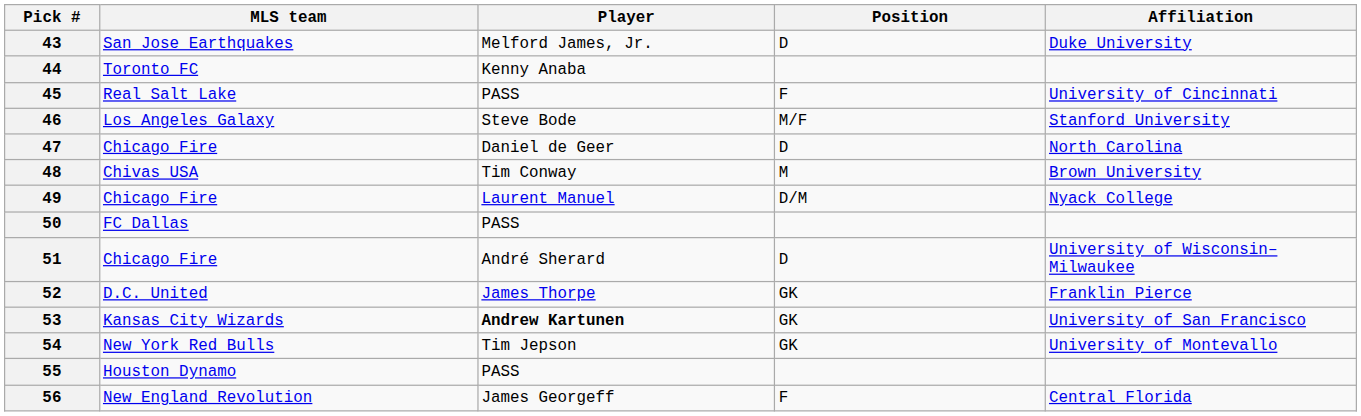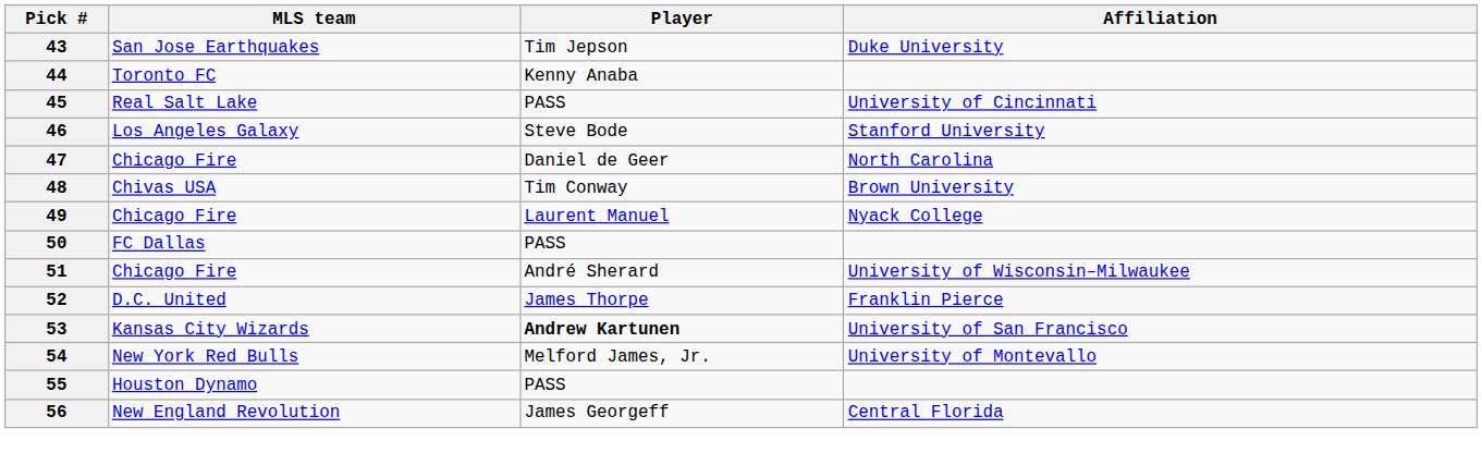- column: Position | D | F | M/F | D | M | D/M | D | GK | GK | GK | F
43 | Player: Melford James, Jr. -> Tim Jepson
54 | Player: Tim Jepson -> Melford James, Jr.
